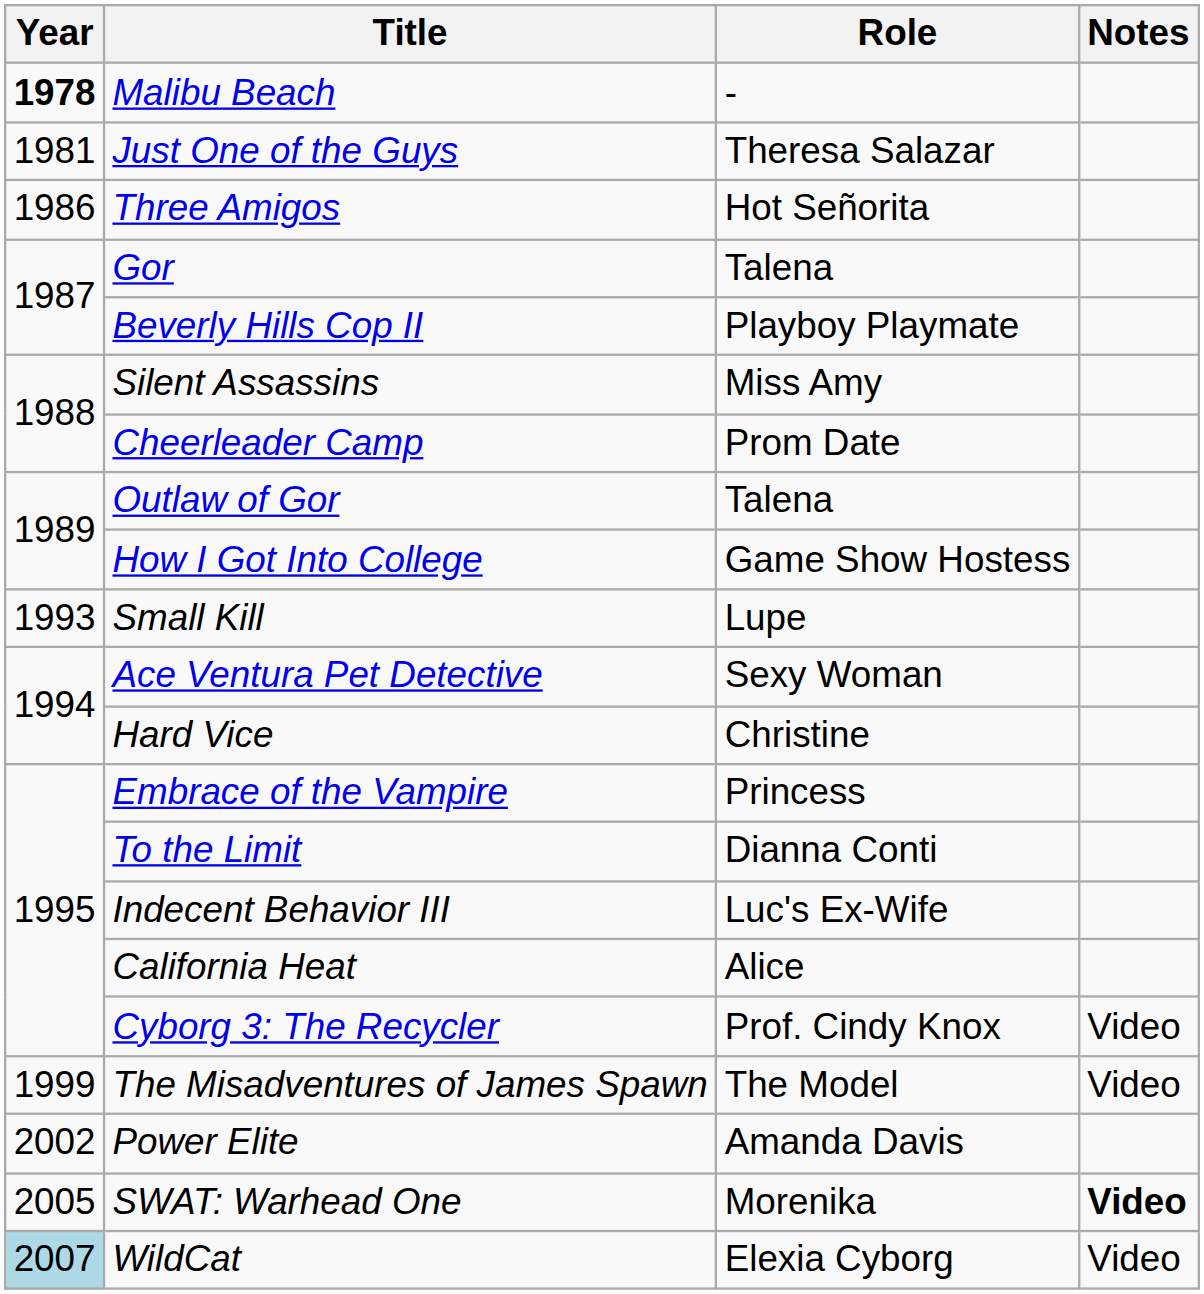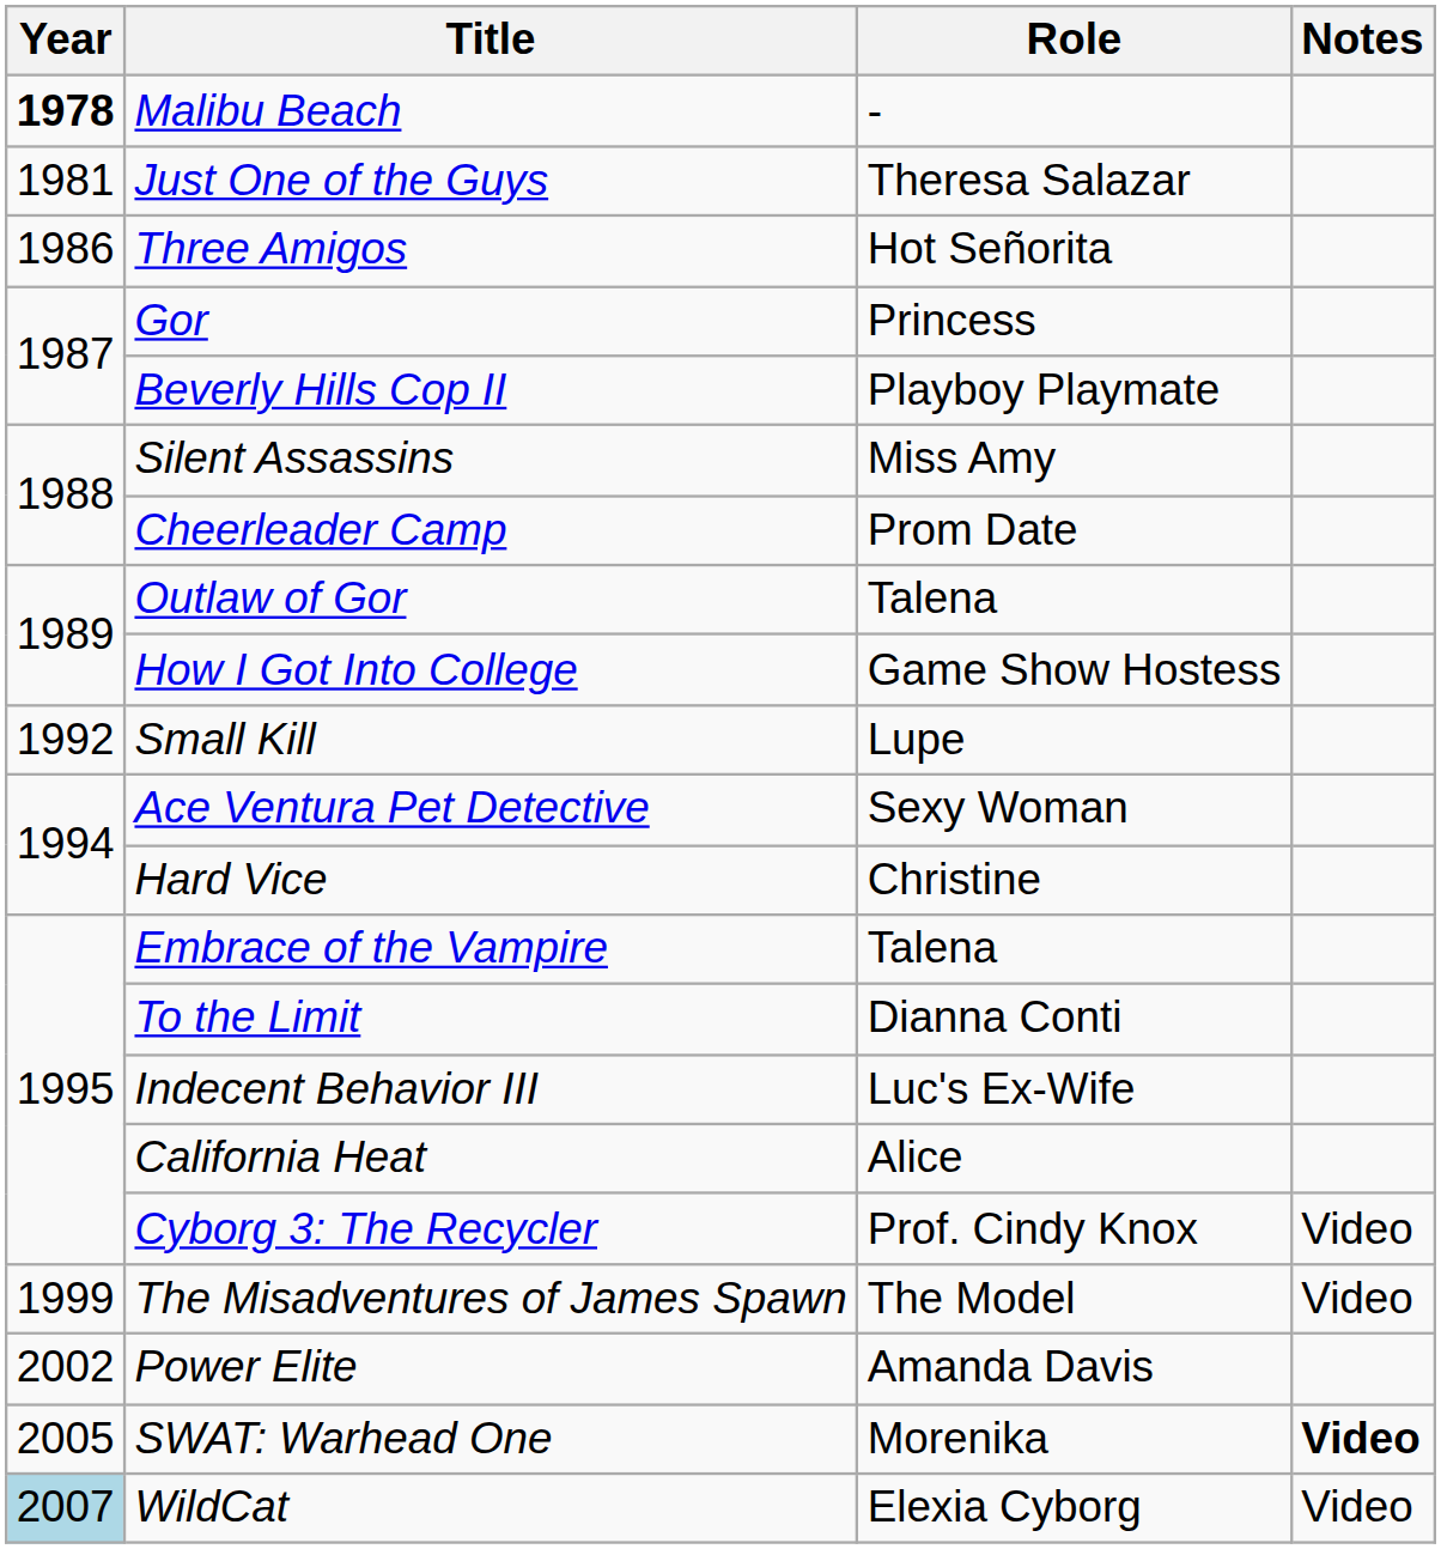Gor | Role: Talena -> Princess
Small Kill | Year: 1993 -> 1992
Embrace of the Vampire | Role: Princess -> Talena
